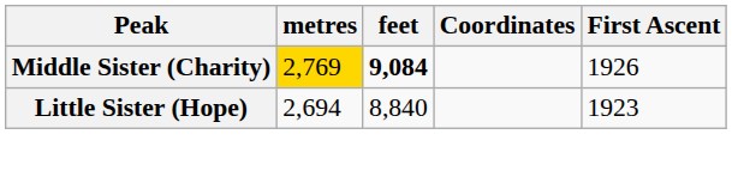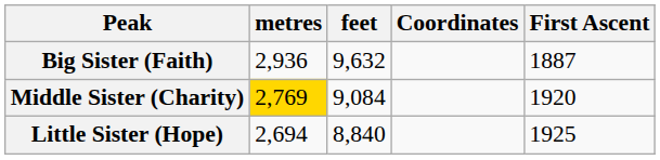+ row: Big Sister (Faith) | 2,936 | 9,632 | 1887
Middle Sister (Charity) | feet: bold -> normal
Middle Sister (Charity) | First Ascent: 1926 -> 1920
Little Sister (Hope) | First Ascent: 1923 -> 1925
